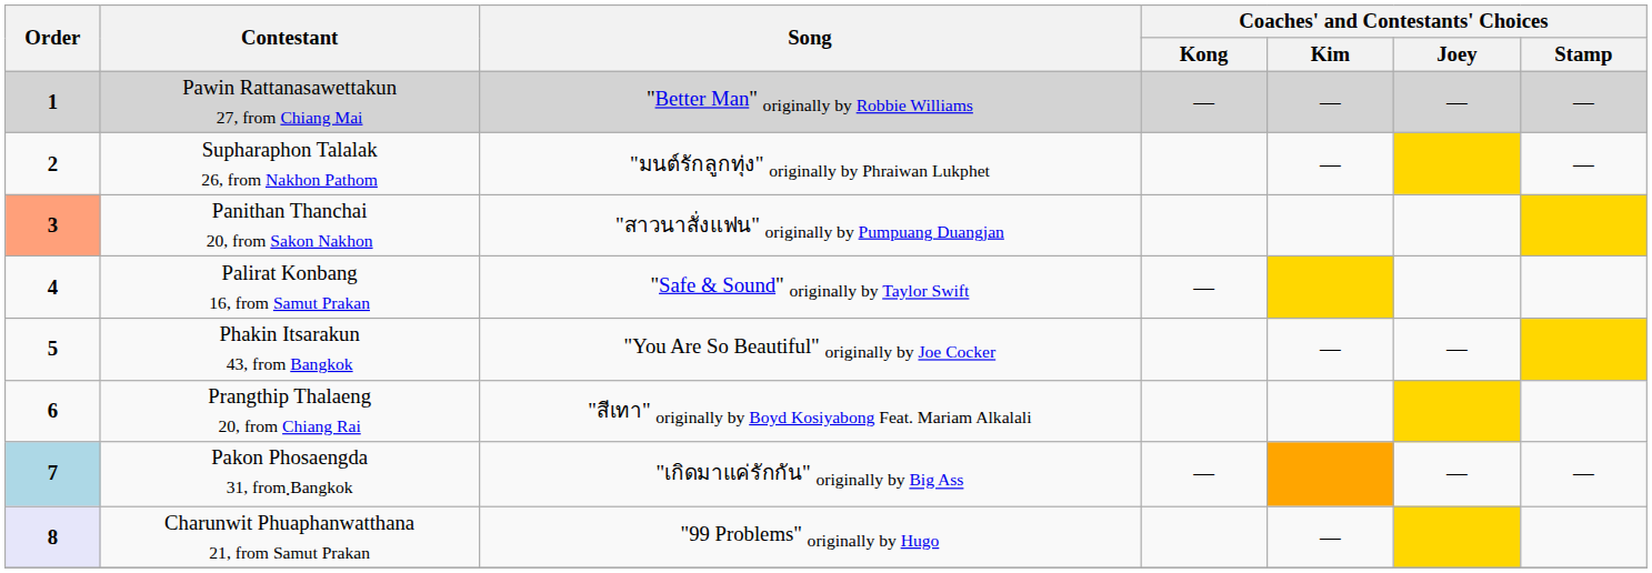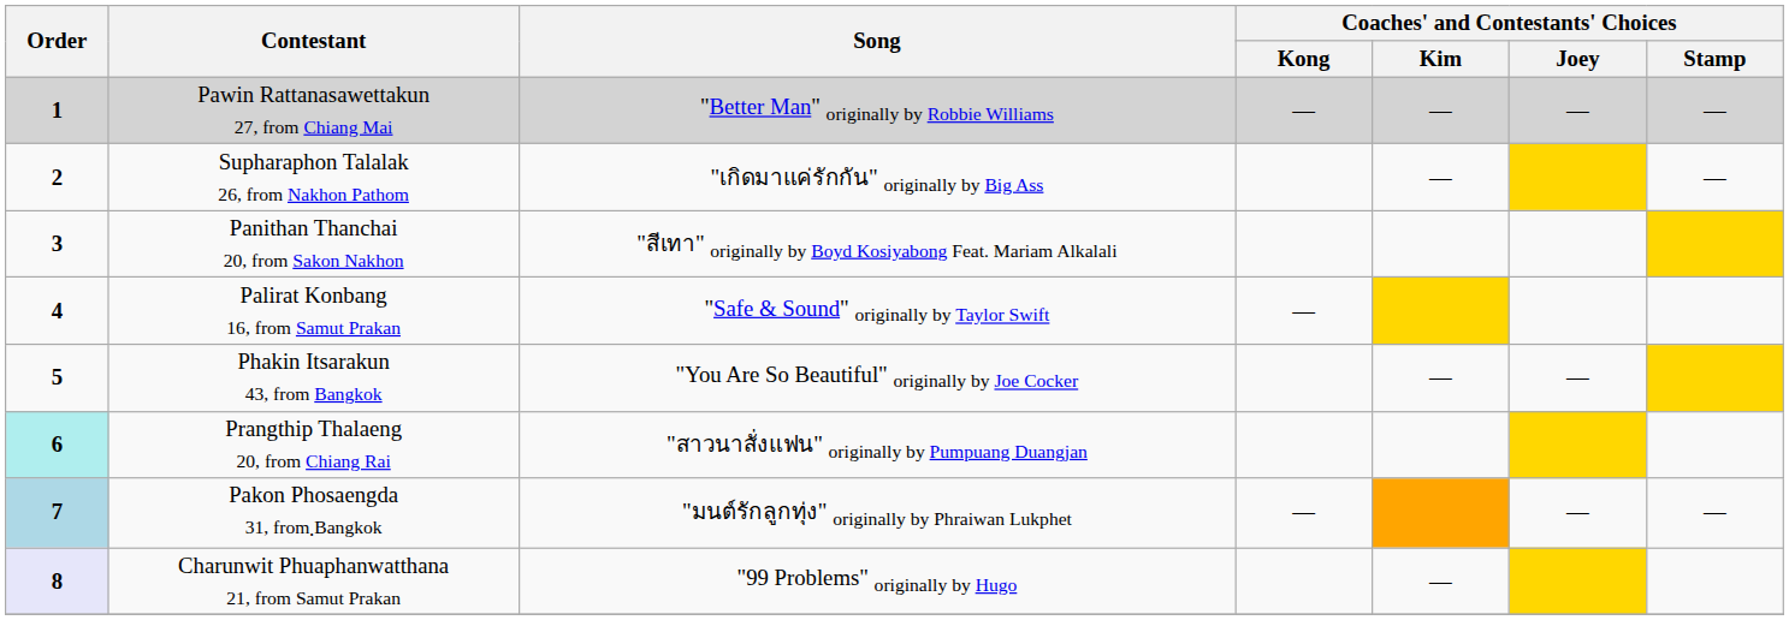Supharaphon Talalak 26, from Nakhon Pathom | Song: "มนต์รักลูกทุ่ง" originally by Phraiwan Lukphet -> "เกิดมาแค่รักกัน" originally by Big Ass
Panithan Thanchai 20, from Sakon Nakhon | Order: lightsalmon background -> no background
Panithan Thanchai 20, from Sakon Nakhon | Song: "สาวนาสั่งแฟน" originally by Pumpuang Duangjan -> "สีเทา" originally by Boyd Kosiyabong Feat. Mariam Alkalali
Prangthip Thalaeng 20, from Chiang Rai | Order: no background -> paleturquoise background
Prangthip Thalaeng 20, from Chiang Rai | Song: "สีเทา" originally by Boyd Kosiyabong Feat. Mariam Alkalali -> "สาวนาสั่งแฟน" originally by Pumpuang Duangjan
Pakon Phosaengda 31, from ฺBangkok | Song: "เกิดมาแค่รักกัน" originally by Big Ass -> "มนต์รักลูกทุ่ง" originally by Phraiwan Lukphet
